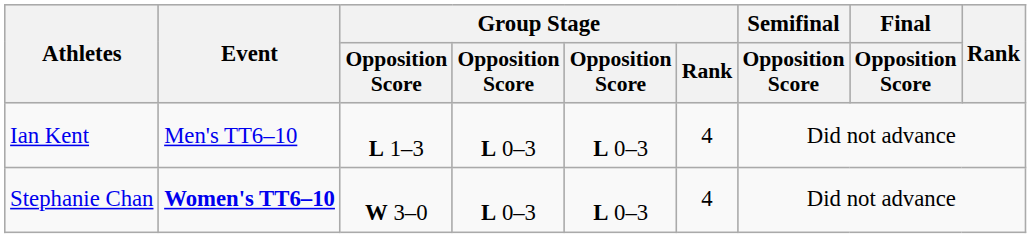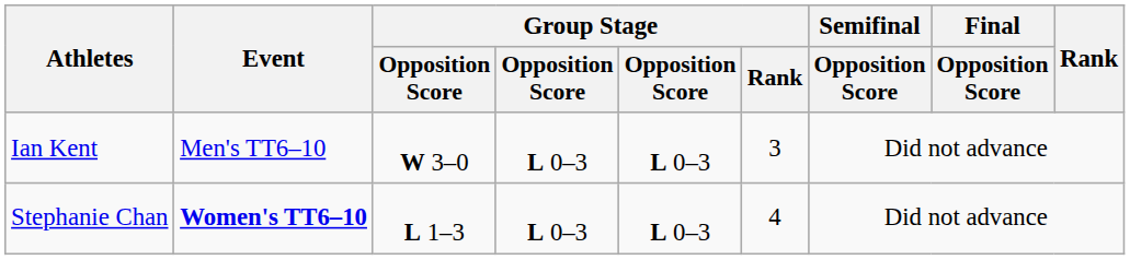Ian Kent | column 3: L 1–3 -> W 3–0
Ian Kent | Group Stage / Rank: 4 -> 3
Stephanie Chan | column 3: W 3–0 -> L 1–3
